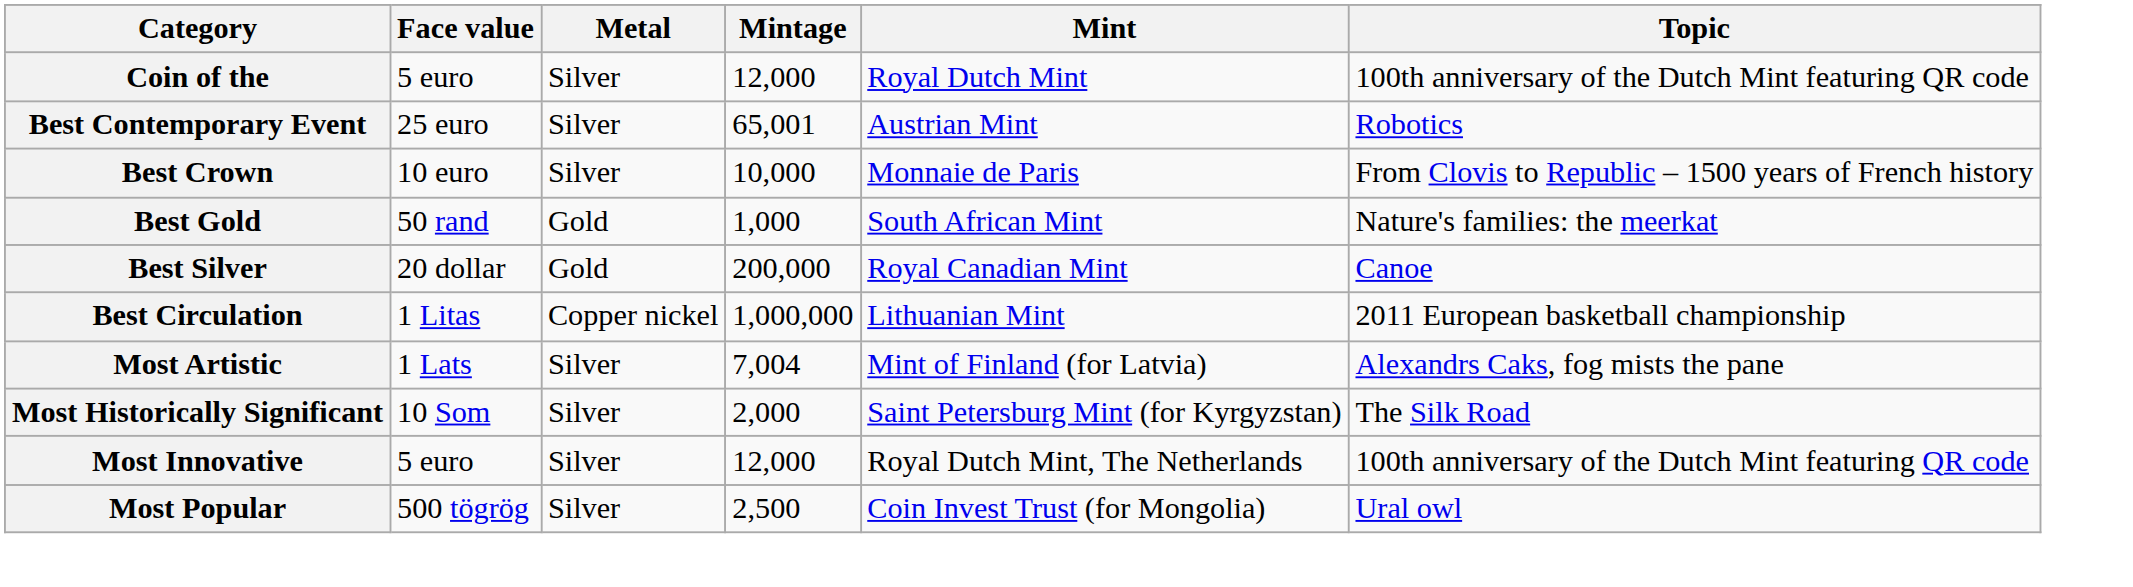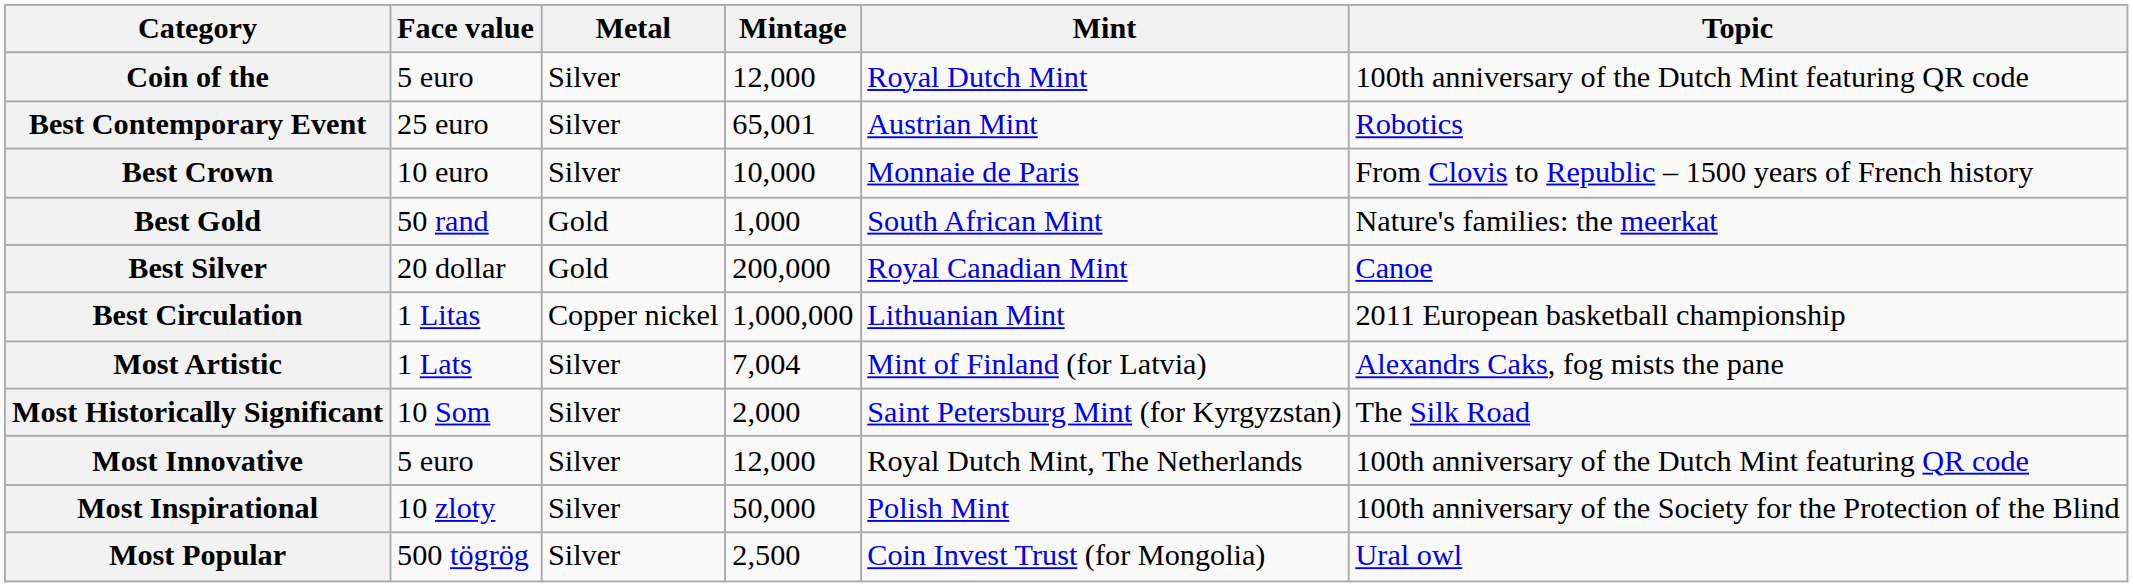+ row: Most Inspirational | 10 zloty | Silver | 50,000 | Polish Mint | 100th anniversary of the Society for the Protection of the Blind
